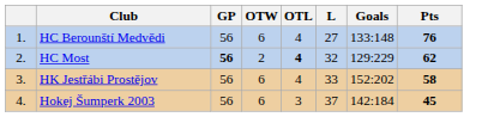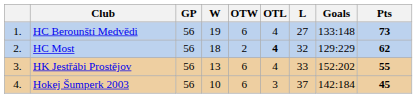+ column: W | 19 | 18 | 13 | 10
HC Berounští Medvědi | Pts: 76 -> 73
HC Most | GP: bold -> normal
HK Jestřábi Prostějov | Pts: 58 -> 55
